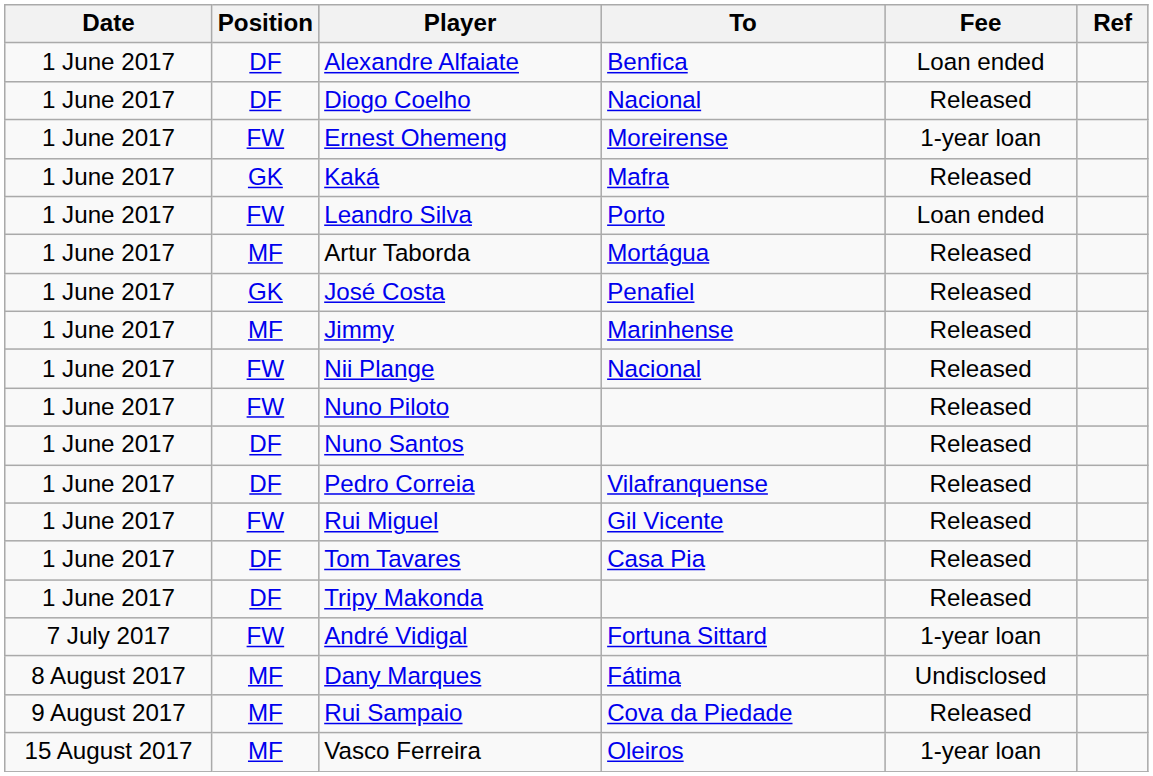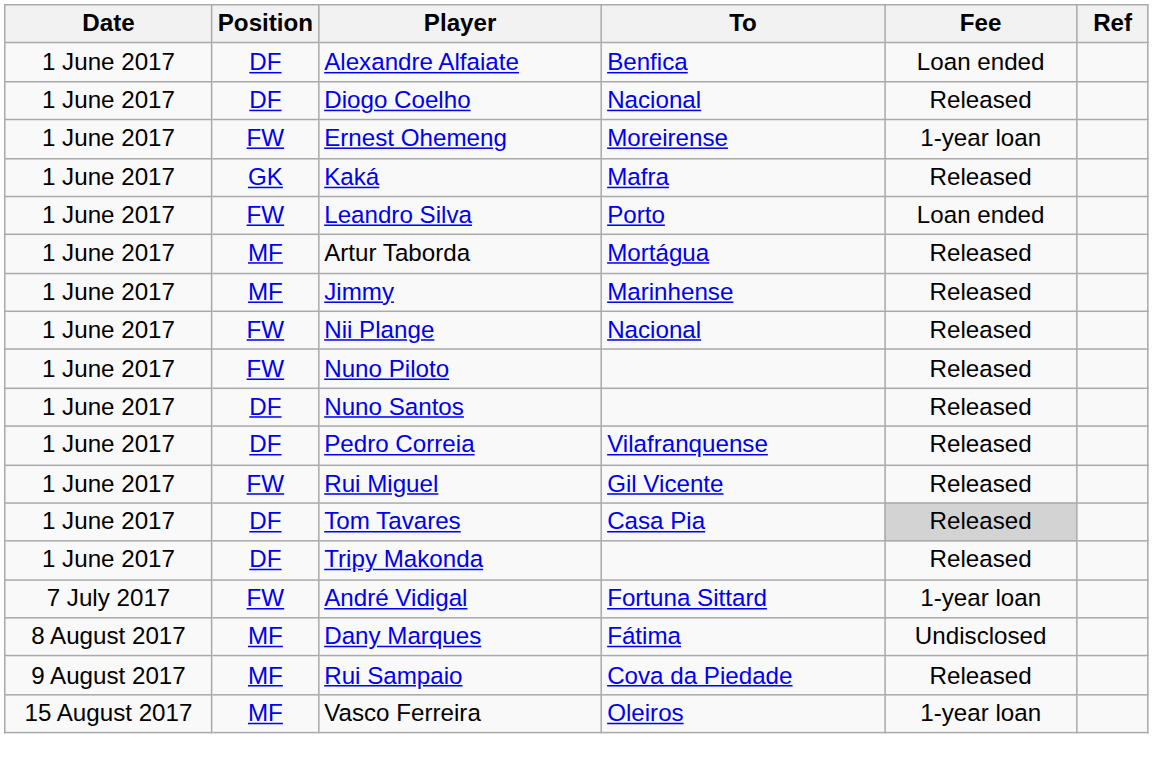- row: 1 June 2017 | GK | José Costa | Penafiel | Released
Tom Tavares | Fee: no background -> lightgrey background
